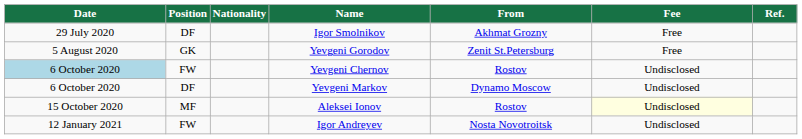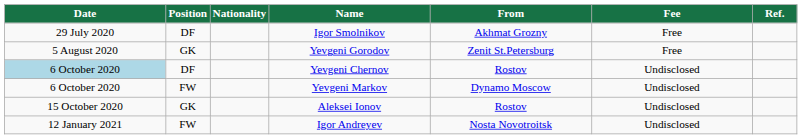Yevgeni Chernov | Position: FW -> DF
Yevgeni Markov | Position: DF -> FW
Aleksei Ionov | Position: MF -> GK
Aleksei Ionov | Fee: lightyellow background -> no background
